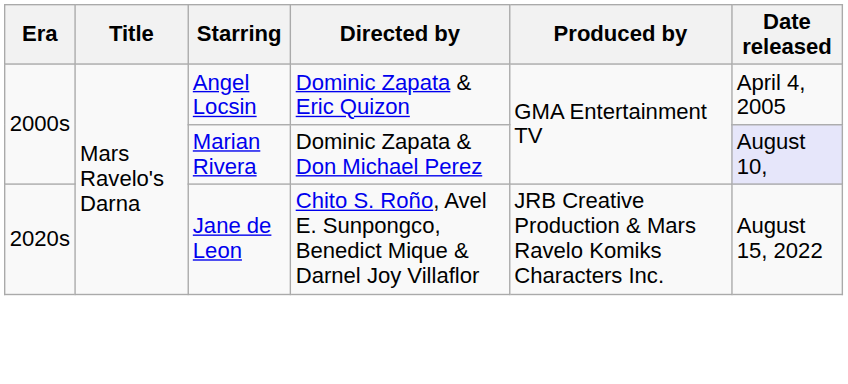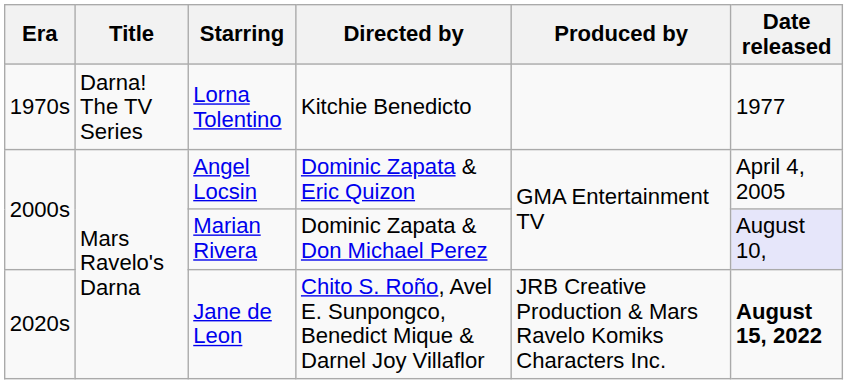+ row: 1970s | Darna! The TV Series | Lorna Tolentino | Kitchie Benedicto | 1977
Jane de Leon | Date released: normal -> bold
